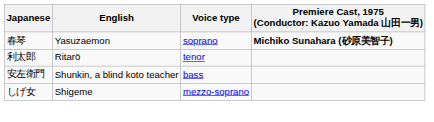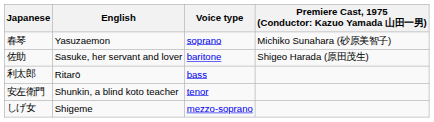春琴 | column 4: bold -> normal
+ row: 佐助 | Sasuke, her servant and lover | baritone | Shigeo Harada (原田茂生)
利太郎 | Voice type: tenor -> bass
安左衛門 | Voice type: bass -> tenor
